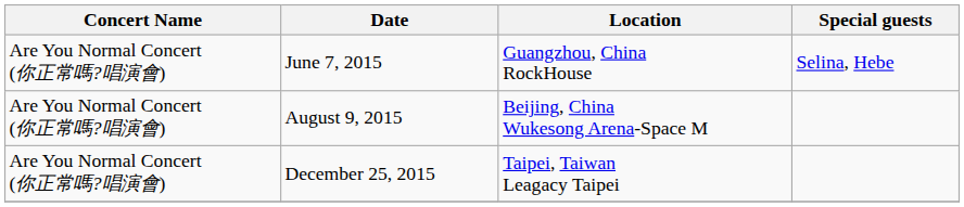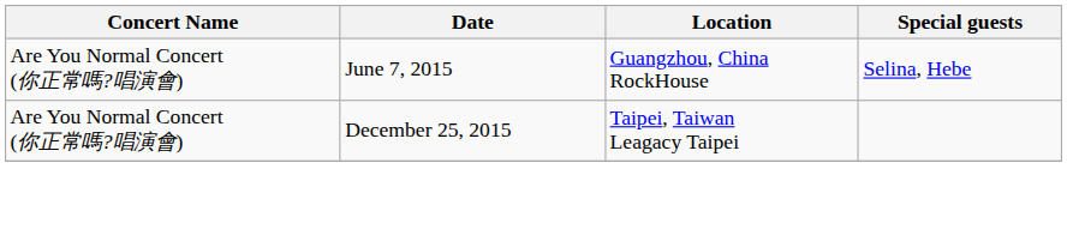- row: Are You Normal Concert (你正常嗎?唱演會) | August 9, 2015 | Beijing, China Wukesong Arena-Space M
